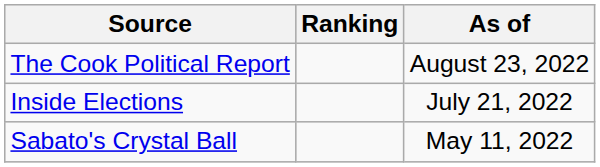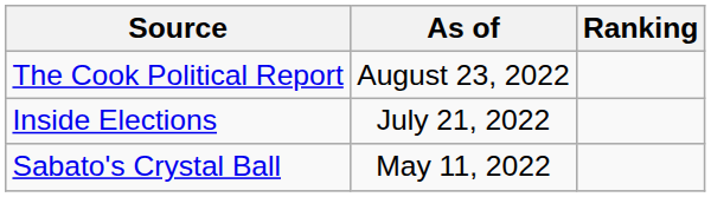columns swapped: Ranking <-> As of
